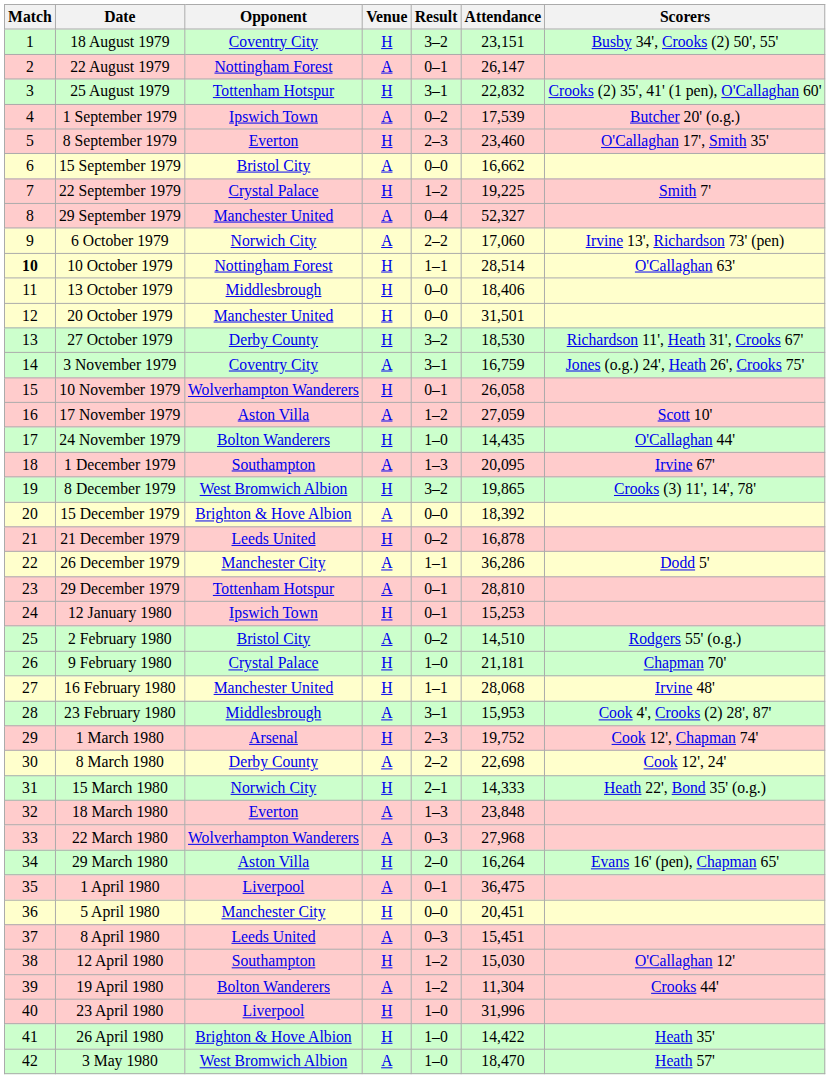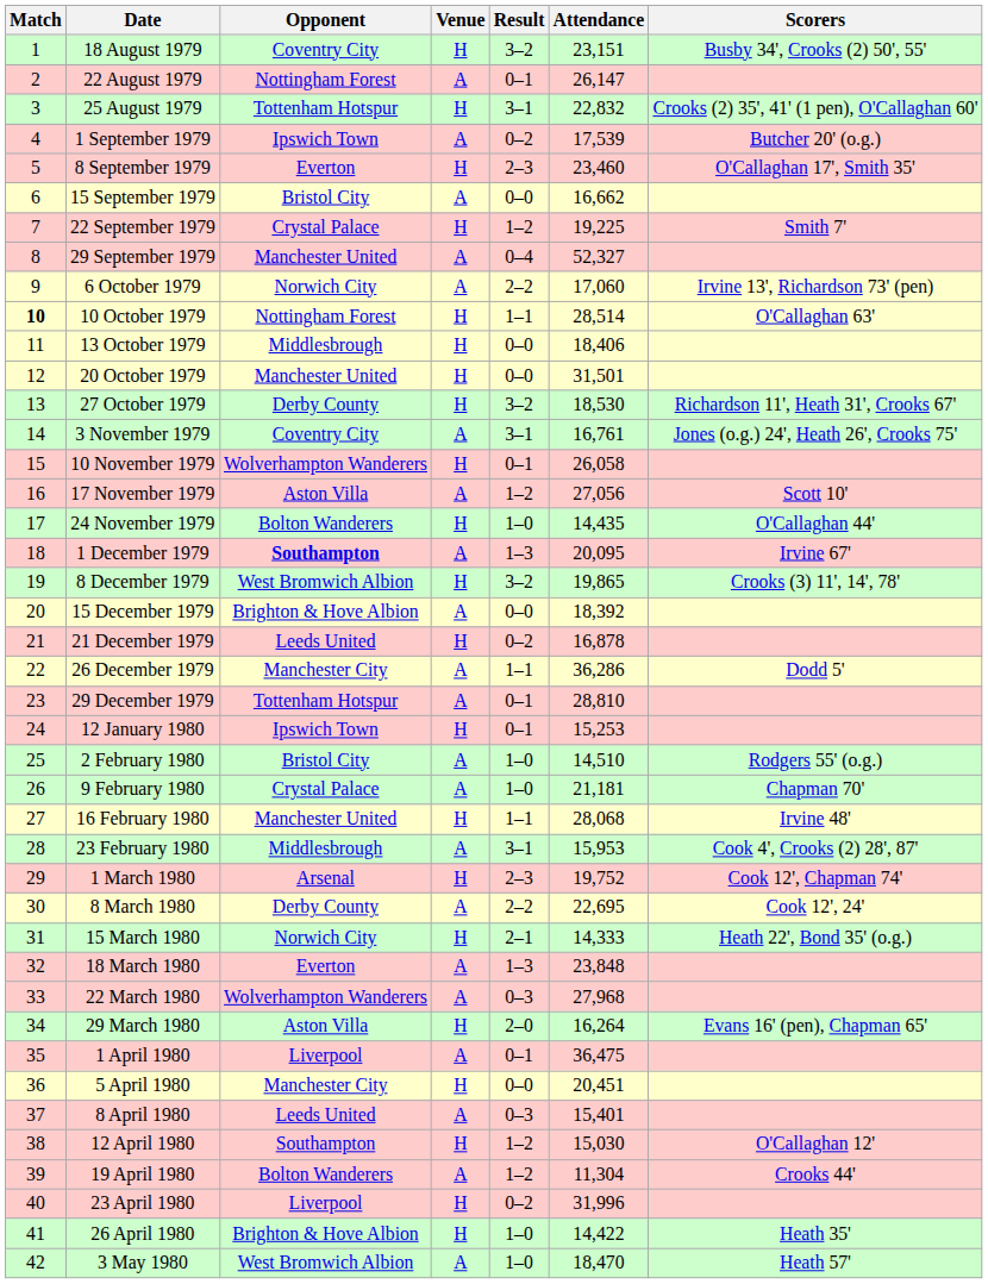3 November 1979 | Attendance: 16,759 -> 16,761
17 November 1979 | Attendance: 27,059 -> 27,056
1 December 1979 | Opponent: normal -> bold
2 February 1980 | Result: 0–2 -> 1–0
9 February 1980 | Venue: H -> A
8 March 1980 | Attendance: 22,698 -> 22,695
8 April 1980 | Attendance: 15,451 -> 15,401
23 April 1980 | Result: 1–0 -> 0–2
